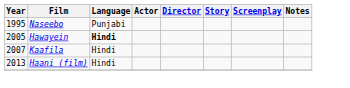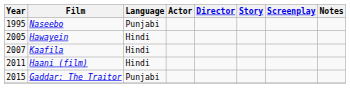Hawayein | Language: bold -> normal
Haani (film) | Year: 2013 -> 2011
+ row: 2015 | Gaddar: The Traitor | Punjabi
